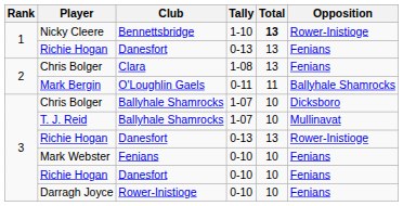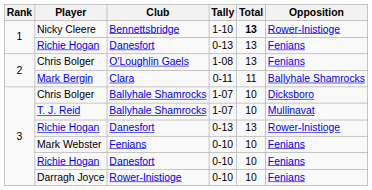Chris Bolger / 1-08 | Club: Clara -> O'Loughlin Gaels
Mark Bergin | Club: O'Loughlin Gaels -> Clara
